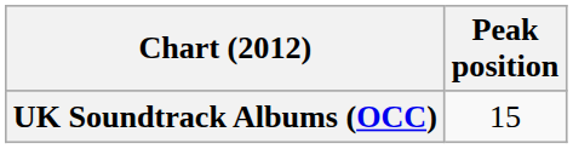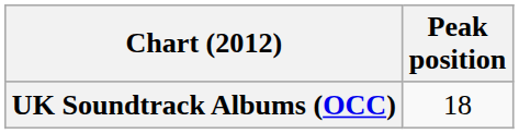UK Soundtrack Albums (OCC) | Peak position: 15 -> 18
